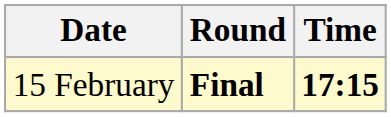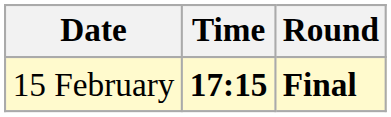columns swapped: Time <-> Round
